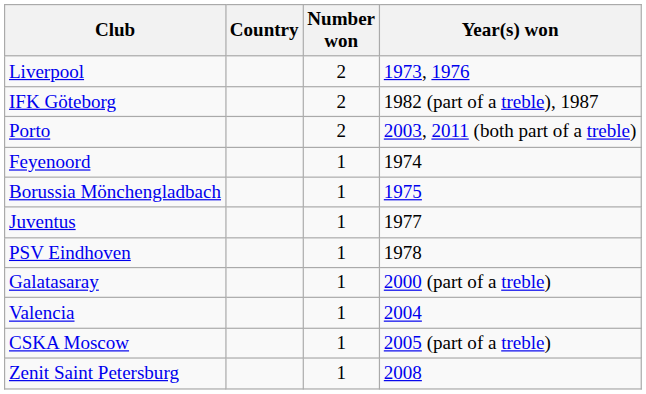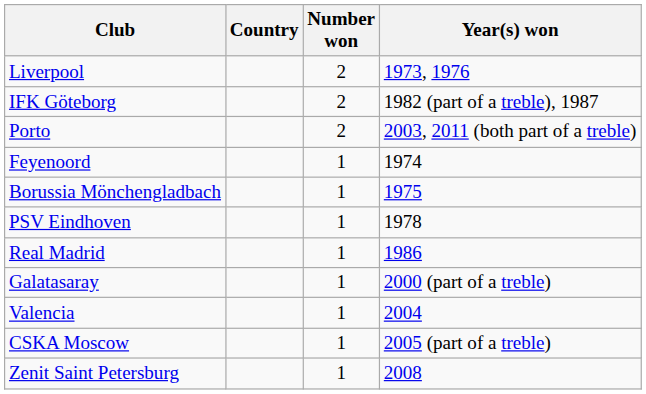- row: Juventus | 1 | 1977
+ row: Real Madrid | 1 | 1986
